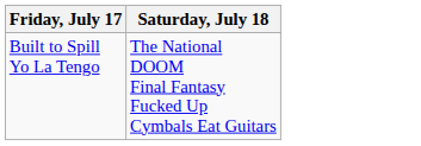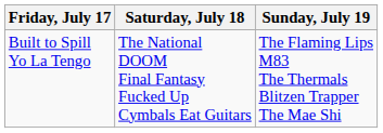+ column: Sunday, July 19 | The Flaming Lips M83 The Thermals Blitzen Trapper The Mae Shi
